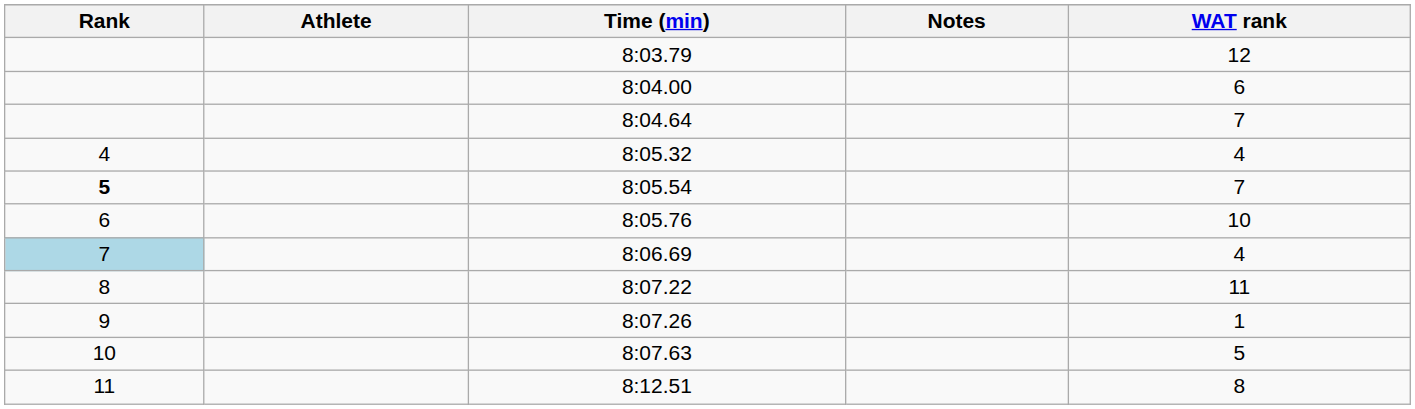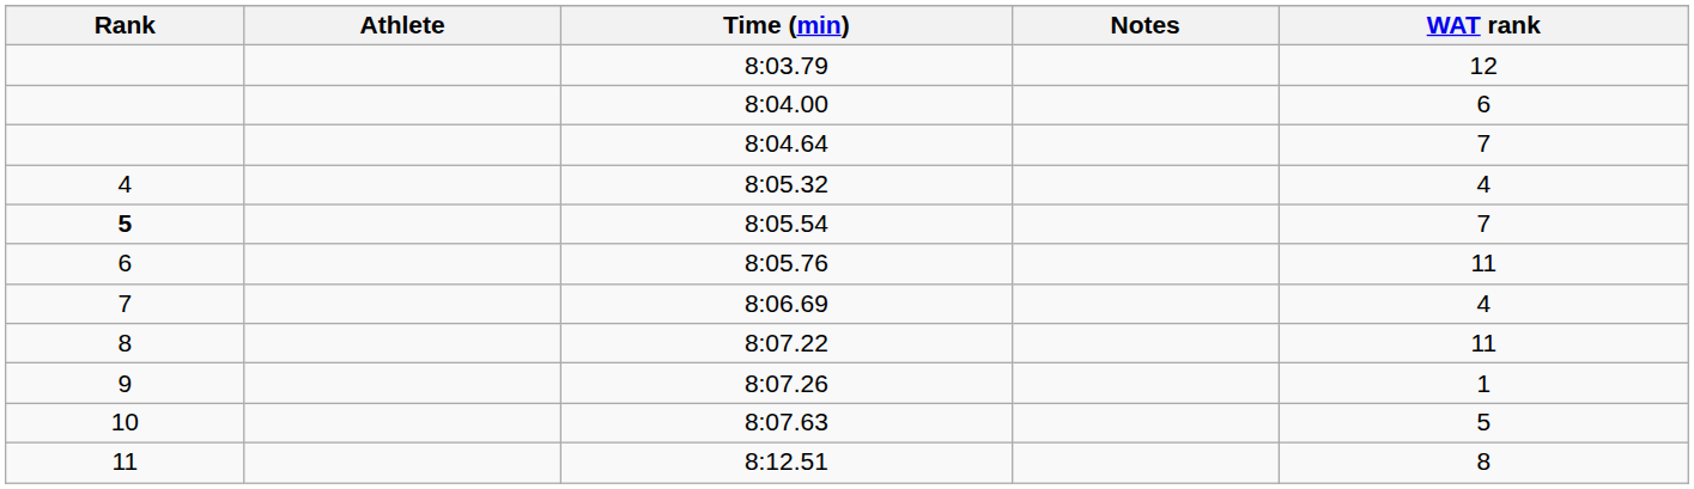8:05.76 | WAT rank: 10 -> 11
8:06.69 | Rank: lightblue background -> no background
